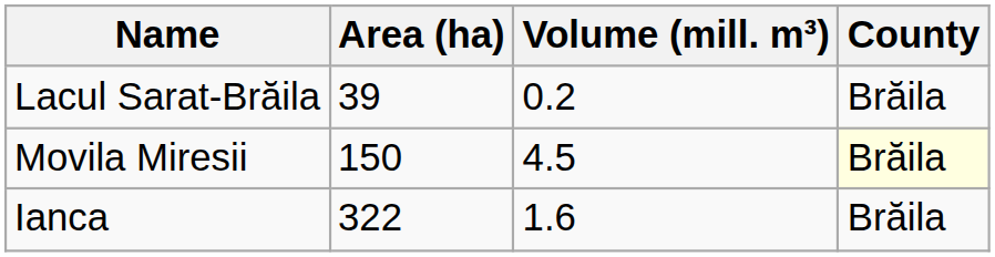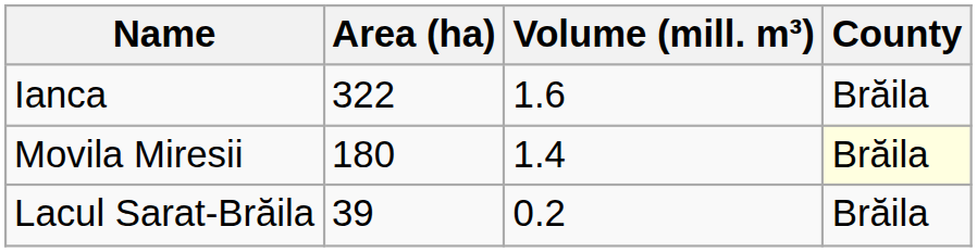rows swapped: Ianca <-> Lacul Sarat-Brăila
Movila Miresii | Area (ha): 150 -> 180
Movila Miresii | Volume (mill. m³): 4.5 -> 1.4
